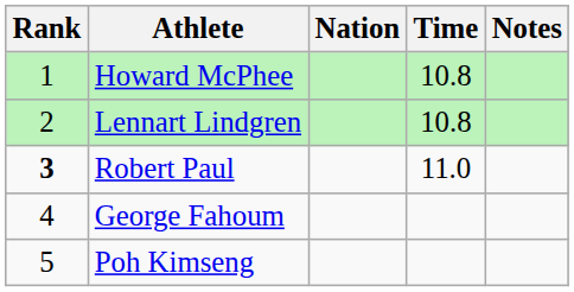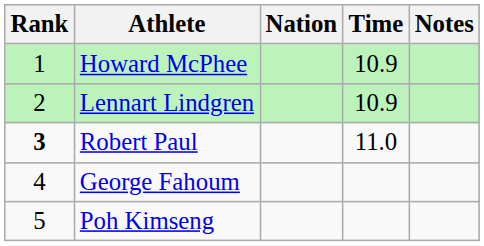Howard McPhee | Time: 10.8 -> 10.9
Lennart Lindgren | Time: 10.8 -> 10.9
